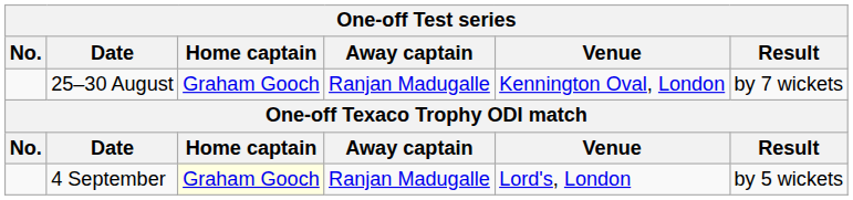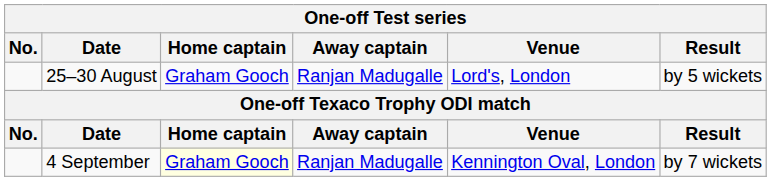25–30 August | Venue: Kennington Oval, London -> Lord's, London
25–30 August | Result: by 7 wickets -> by 5 wickets
4 September | Venue: Lord's, London -> Kennington Oval, London
4 September | Result: by 5 wickets -> by 7 wickets
